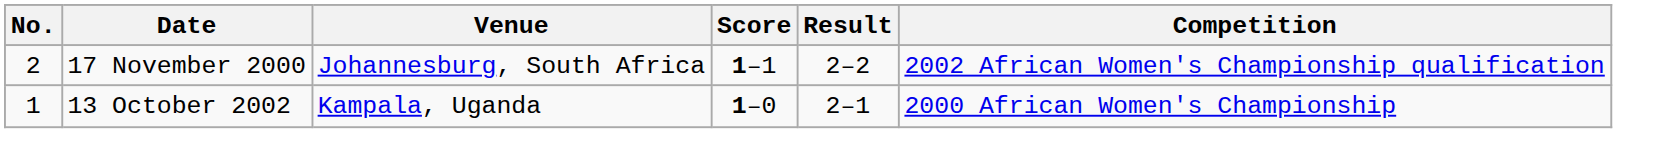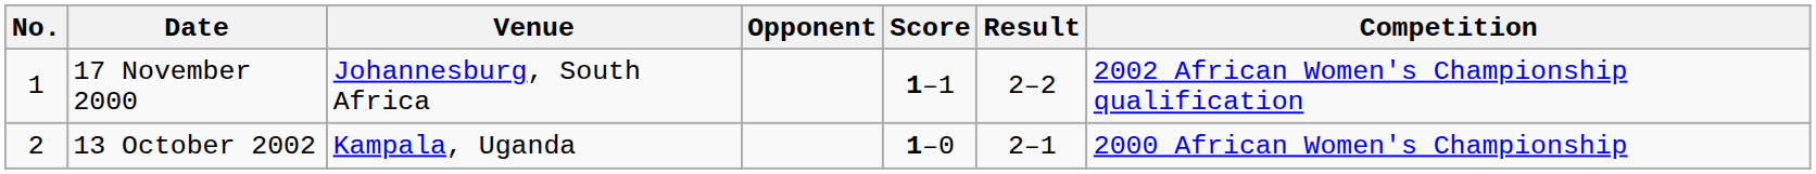+ column: Opponent
17 November 2000 | No.: 2 -> 1
13 October 2002 | No.: 1 -> 2
